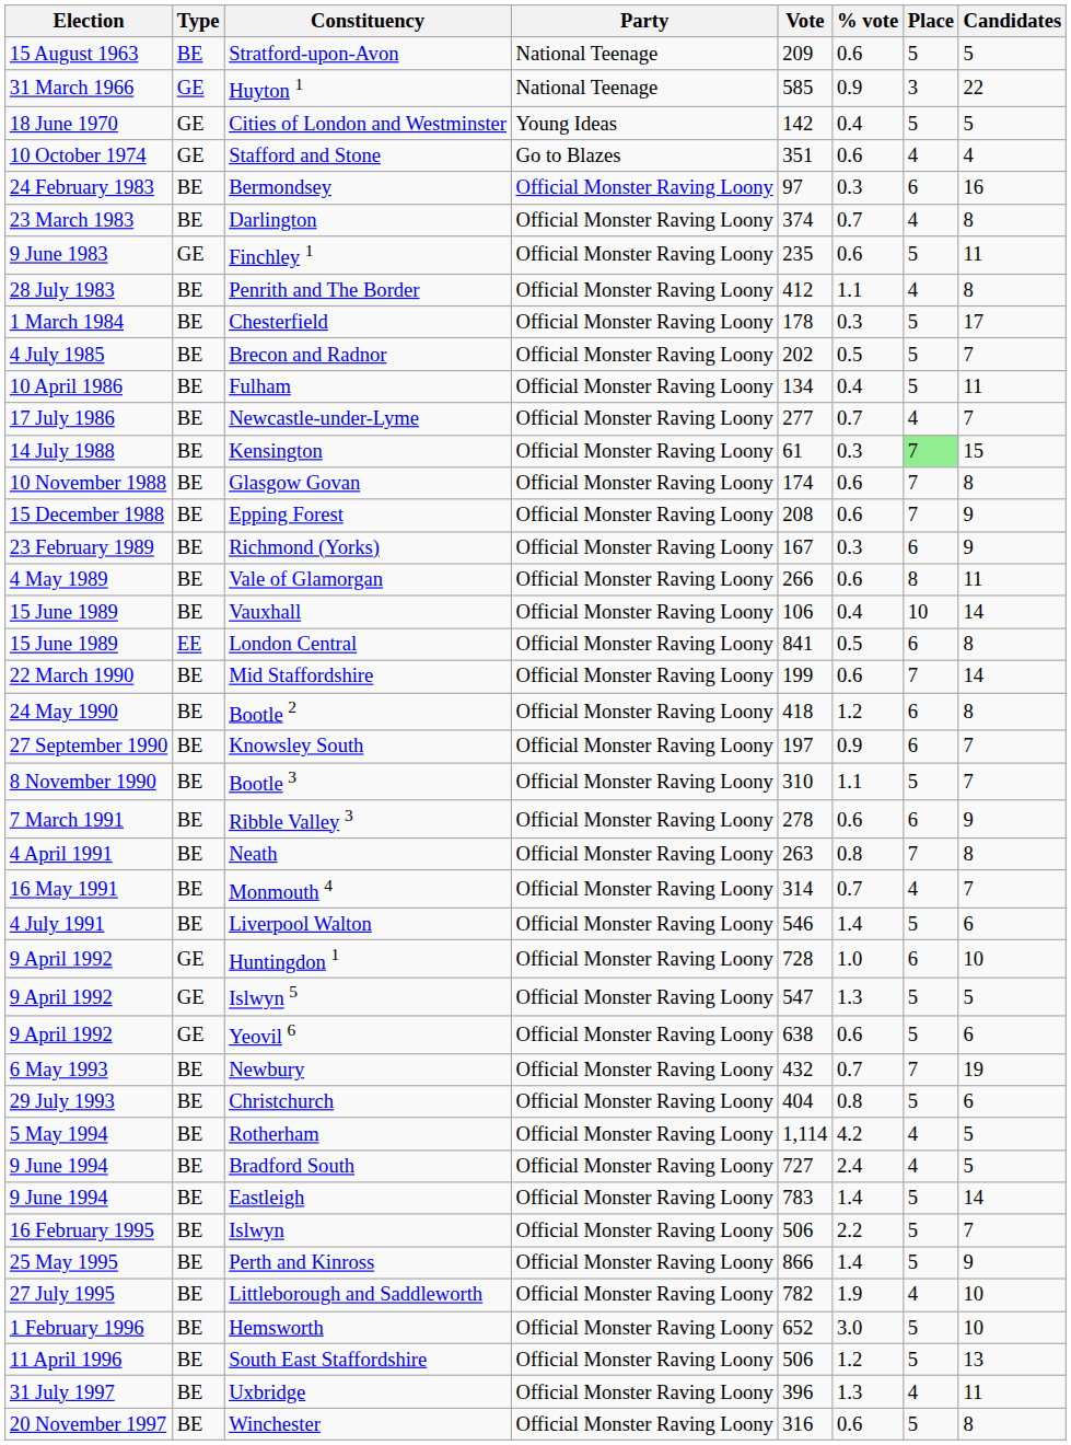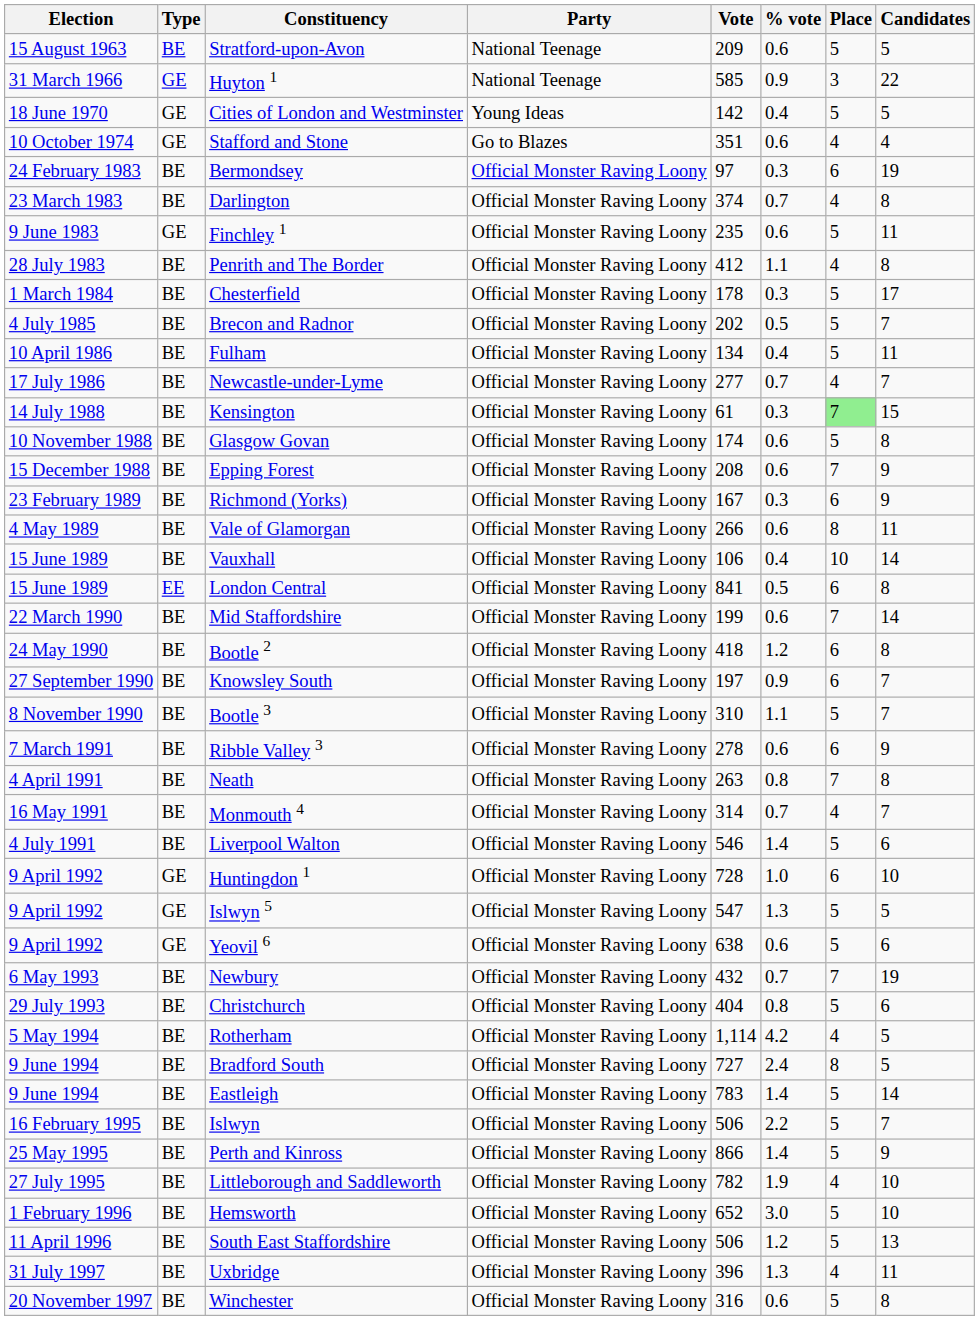Bermondsey | Candidates: 16 -> 19
Glasgow Govan | Place: 7 -> 5
Bradford South | Place: 4 -> 8
